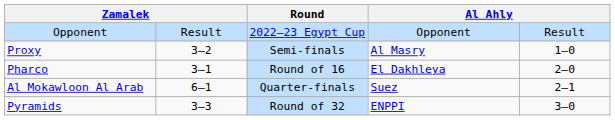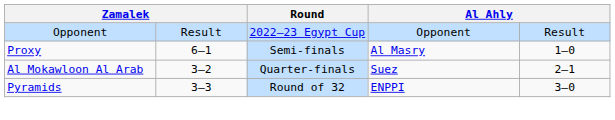Proxy | column 2: 3–2 -> 6–1
- row: Pharco | 3–1 | Round of 16 | El Dakhleya | 2–0
Al Mokawloon Al Arab | column 2: 6–1 -> 3–2
